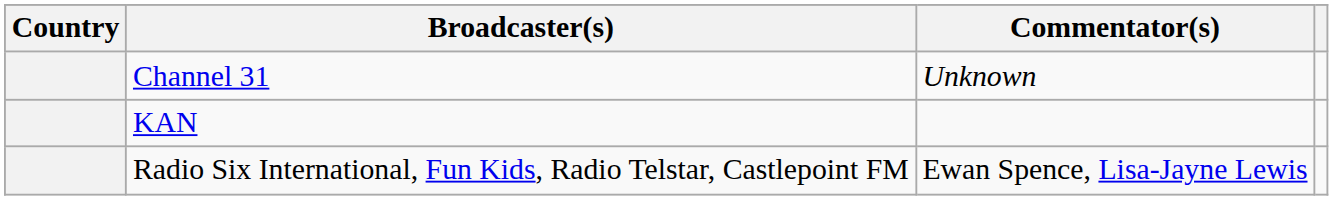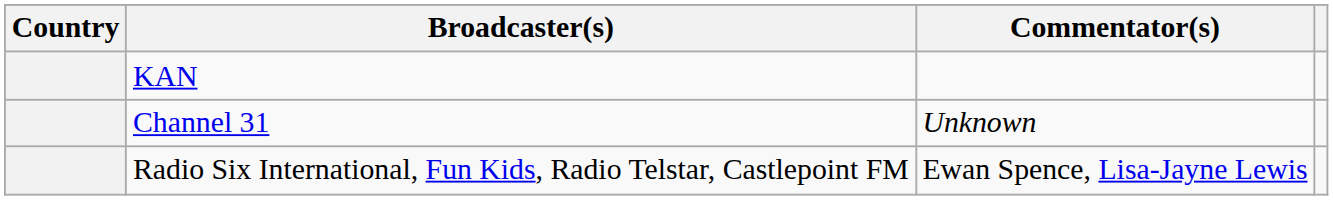rows swapped: KAN <-> Channel 31
